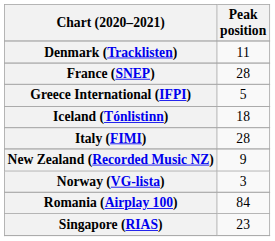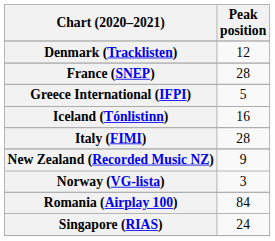Denmark (Tracklisten) | Peak position: 11 -> 12
Iceland (Tónlistinn) | Peak position: 18 -> 16
Singapore (RIAS) | Peak position: 23 -> 24
